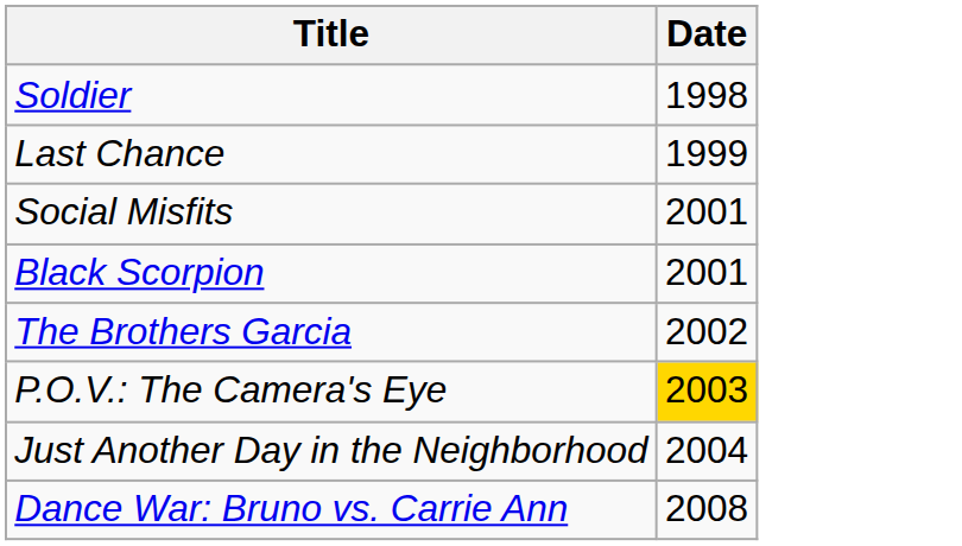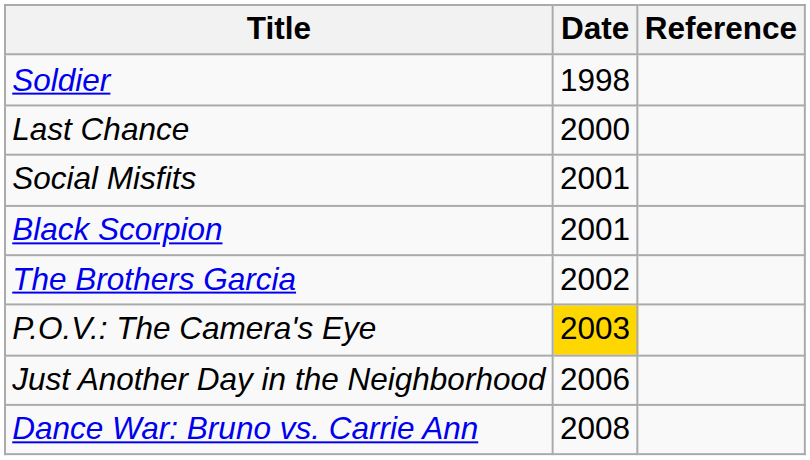+ column: Reference
Last Chance | Date: 1999 -> 2000
Just Another Day in the Neighborhood | Date: 2004 -> 2006
